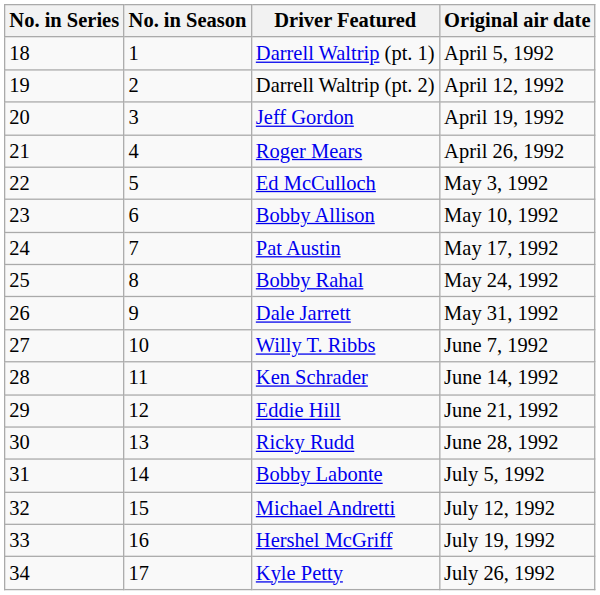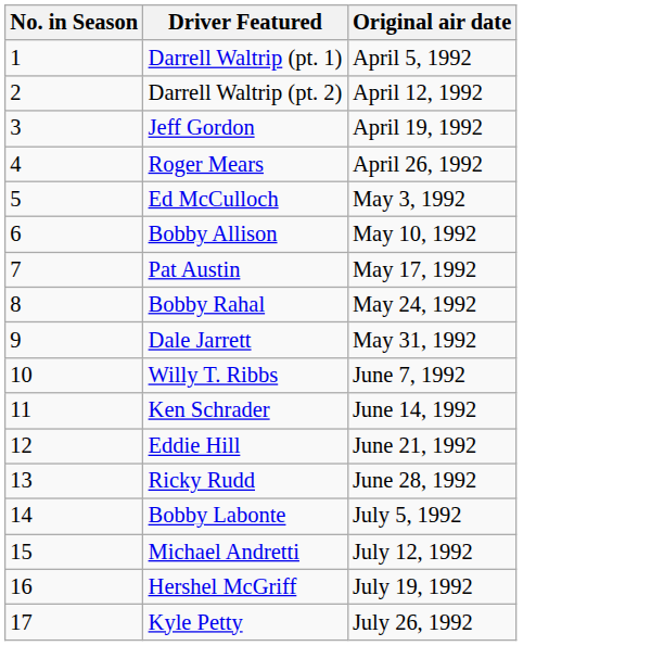- column: No. in Series | 18 | 19 | 20 | 21 | 22 | 23 | 24 | 25 | 26 | 27 | 28 | 29 | 30 | 31 | 32 | 33 | 34
